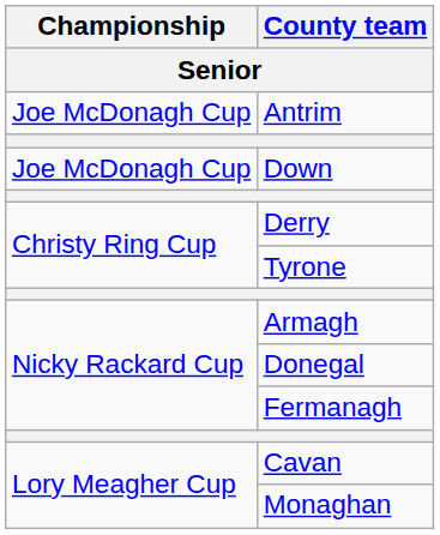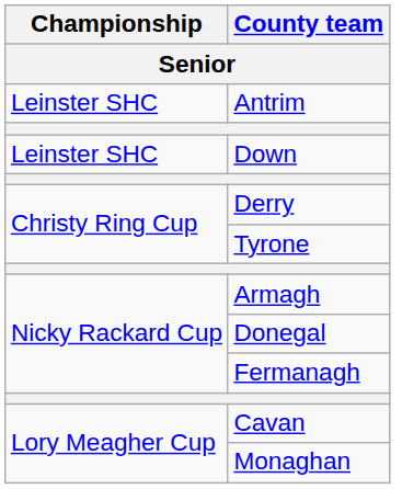Antrim | Championship: Joe McDonagh Cup -> Leinster SHC
Down | Championship: Joe McDonagh Cup -> Leinster SHC
